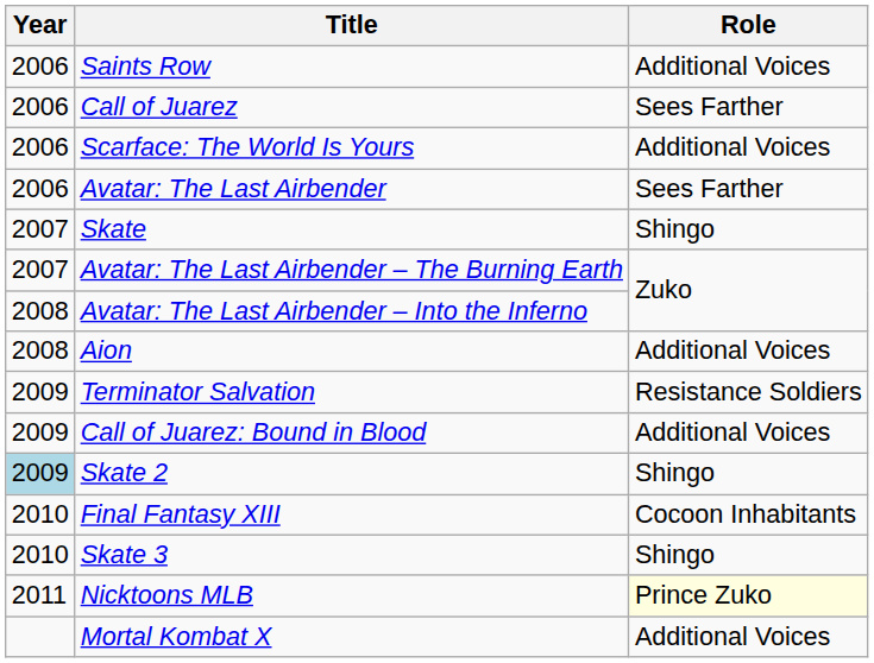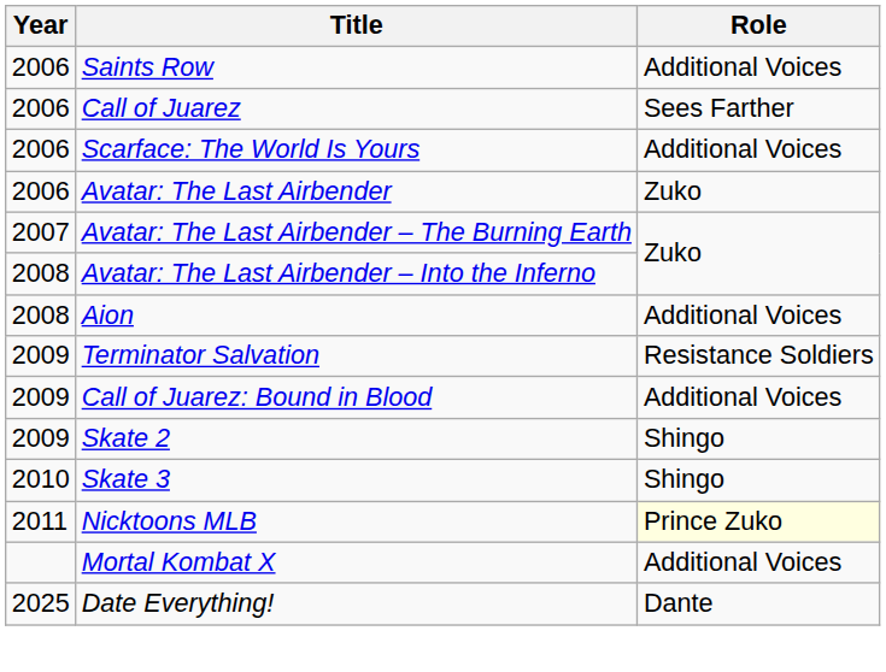Avatar: The Last Airbender | Role: Sees Farther -> Zuko
- row: 2007 | Skate | Shingo
Skate 2 | Year: lightblue background -> no background
- row: 2010 | Final Fantasy XIII | Cocoon Inhabitants
+ row: 2025 | Date Everything! | Dante
